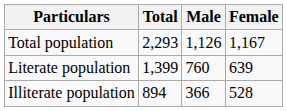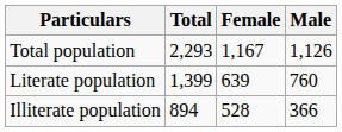columns swapped: Male <-> Female
